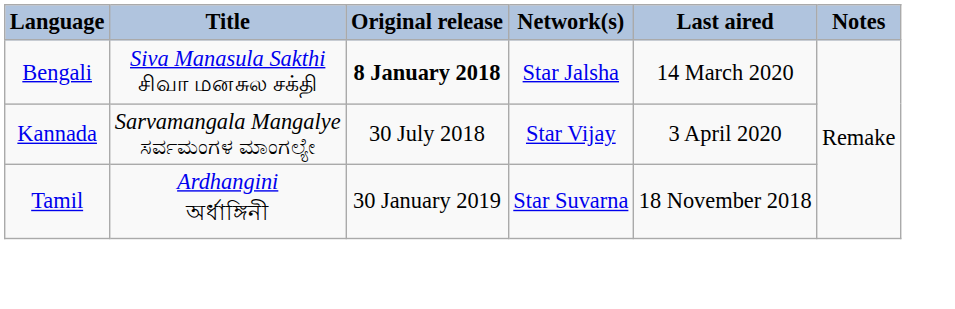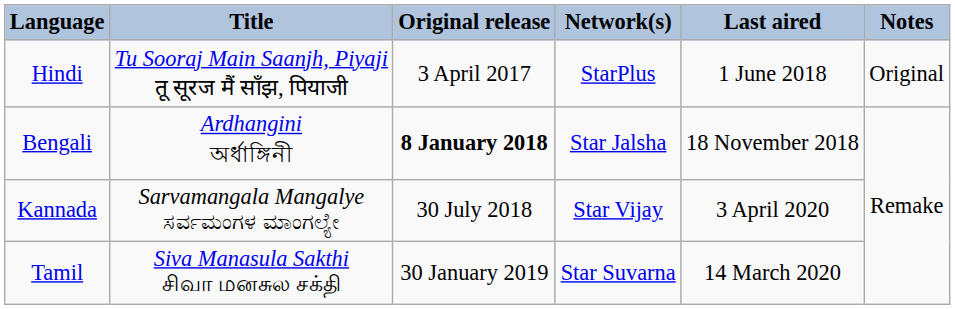+ row: Hindi | Tu Sooraj Main Saanjh, Piyaji तू सूरज मैं सॉंझ, पियाजी | 3 April 2017 | StarPlus | 1 June 2018 | Original
Bengali | Title: Siva Manasula Sakthi சிவா மனசுல சக்தி -> Ardhangini অর্ধাঙ্গিনী
Bengali | Last aired: 14 March 2020 -> 18 November 2018
Tamil | Title: Ardhangini অর্ধাঙ্গিনী -> Siva Manasula Sakthi சிவா மனசுல சக்தி
Tamil | Last aired: 18 November 2018 -> 14 March 2020
